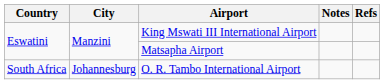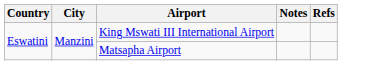- row: South Africa | Johannesburg | O. R. Tambo International Airport
